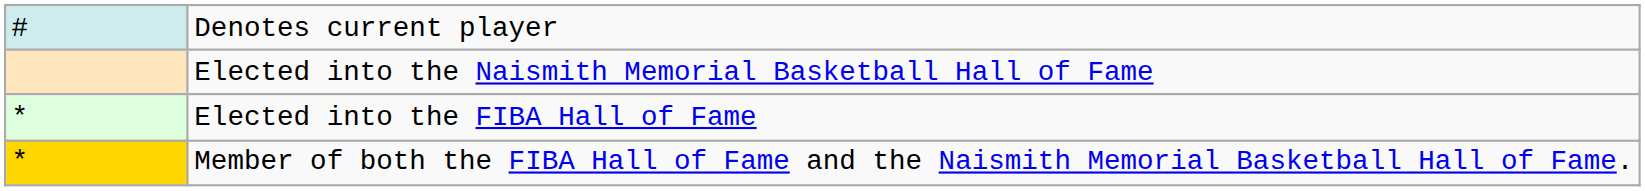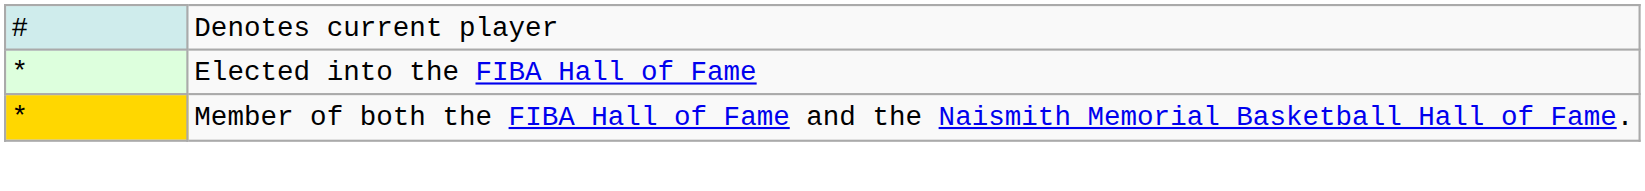- row: Elected into the Naismith Memorial Basketball Hall of Fame
